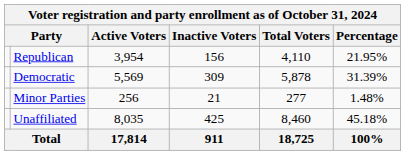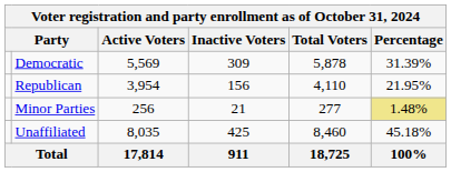rows swapped: Democratic <-> Republican
Minor Parties | Percentage: no background -> khaki background
